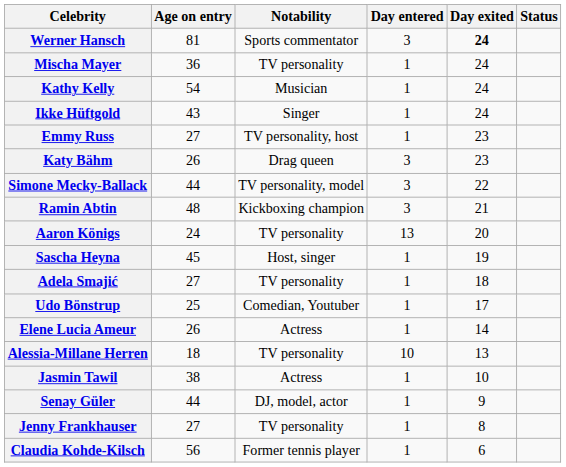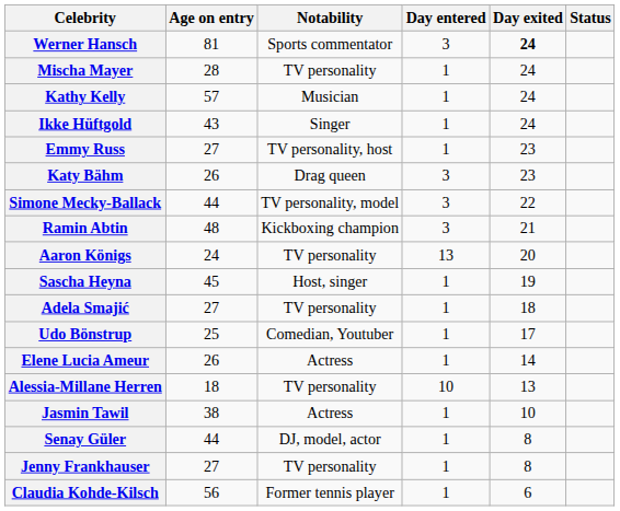Mischa Mayer | Age on entry: 36 -> 28
Kathy Kelly | Age on entry: 54 -> 57
Senay Güler | Day exited: 9 -> 8
